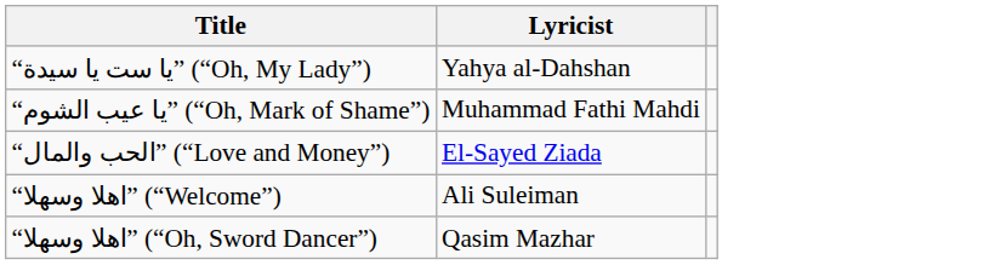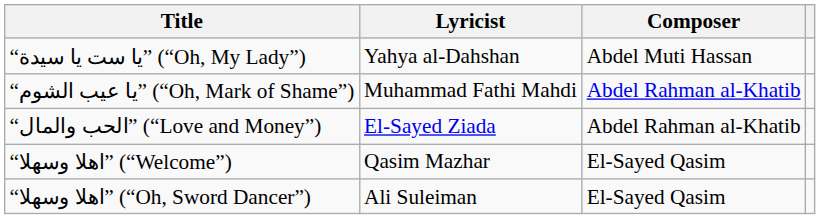+ column: Composer | Abdel Muti Hassan | Abdel Rahman al-Khatib | Abdel Rahman al-Khatib | El-Sayed Qasim | El-Sayed Qasim
“اهلا وسهلا” (“Welcome”) | Lyricist: Ali Suleiman -> Qasim Mazhar
“اهلا وسهلا” (“Oh, Sword Dancer”) | Lyricist: Qasim Mazhar -> Ali Suleiman
